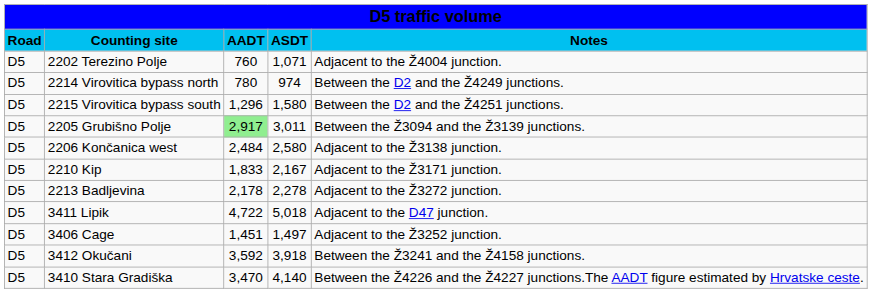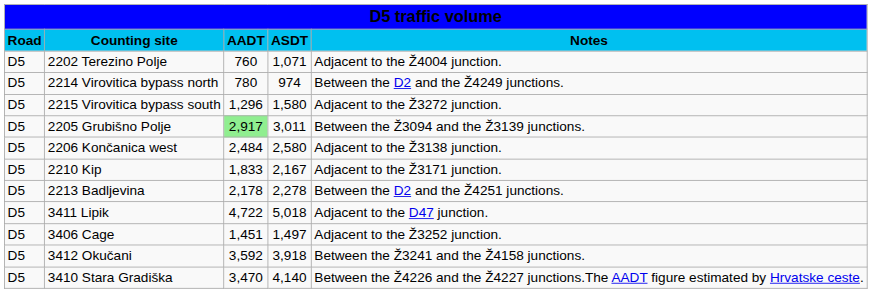2215 Virovitica bypass south | column 5: Between the D2 and the Ž4251 junctions. -> Adjacent to the Ž3272 junction.
2213 Badljevina | column 5: Adjacent to the Ž3272 junction. -> Between the D2 and the Ž4251 junctions.
